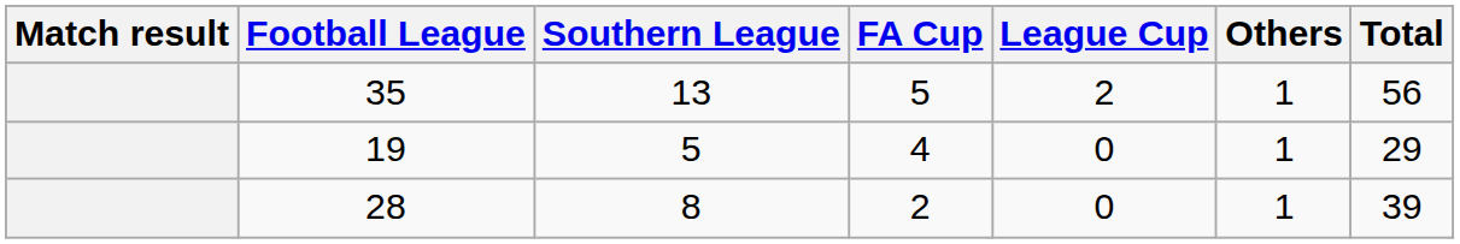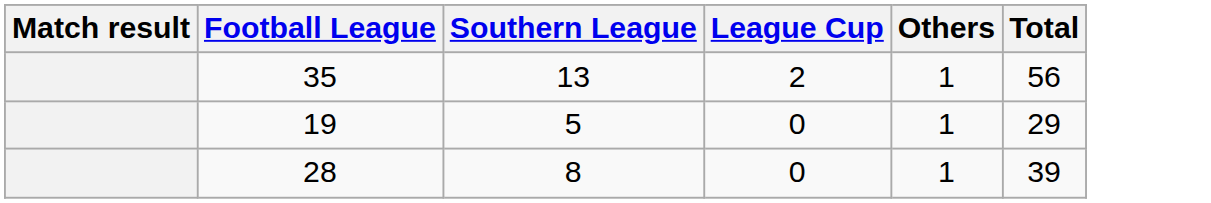- column: FA Cup | 5 | 4 | 2
